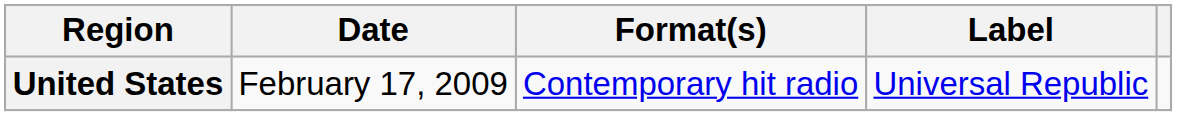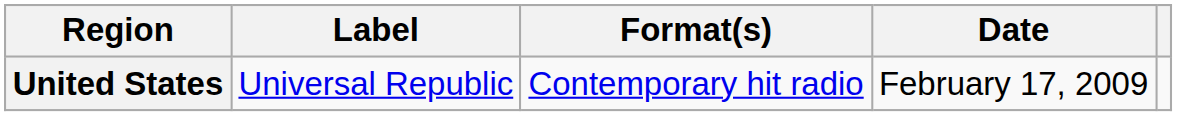columns swapped: Date <-> Label
